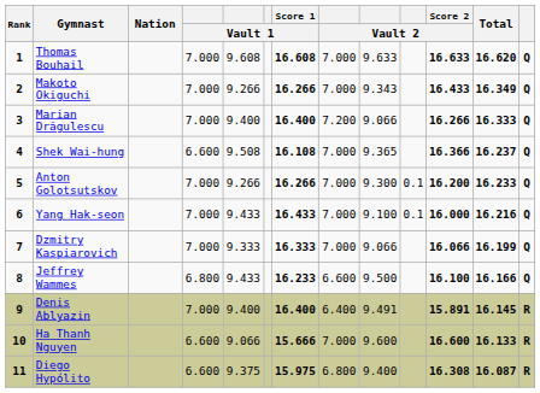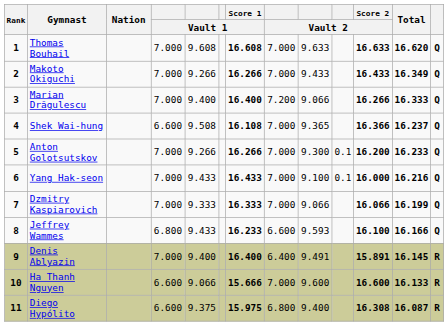Makoto Okiguchi | column 9: 9.343 -> 9.433
Jeffrey Wammes | column 9: 9.500 -> 9.593
